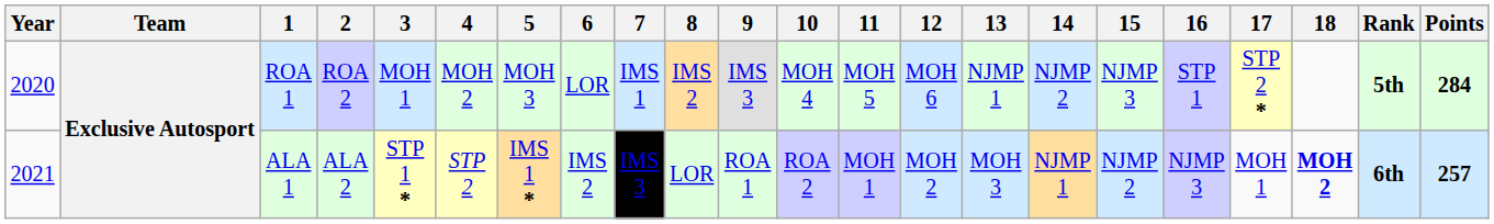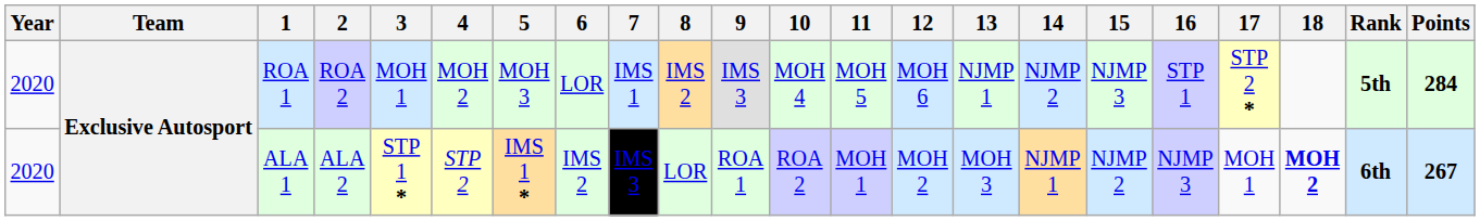ALA 1 | Year: 2021 -> 2020
ALA 1 | Points: 257 -> 267
